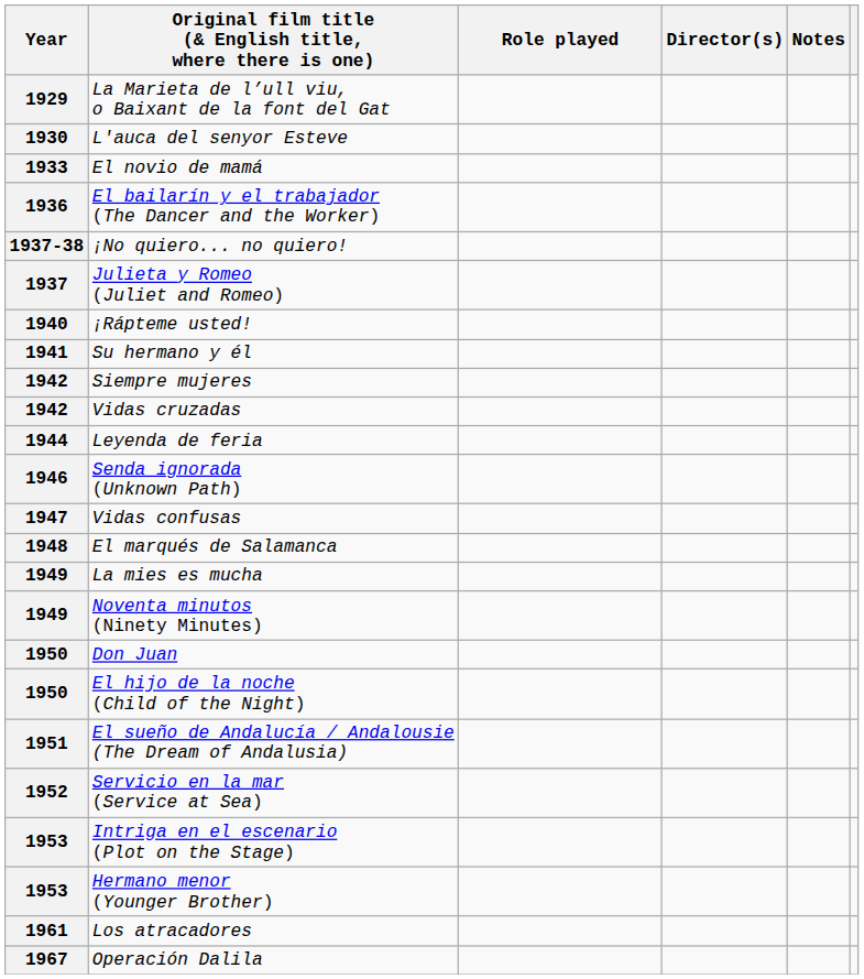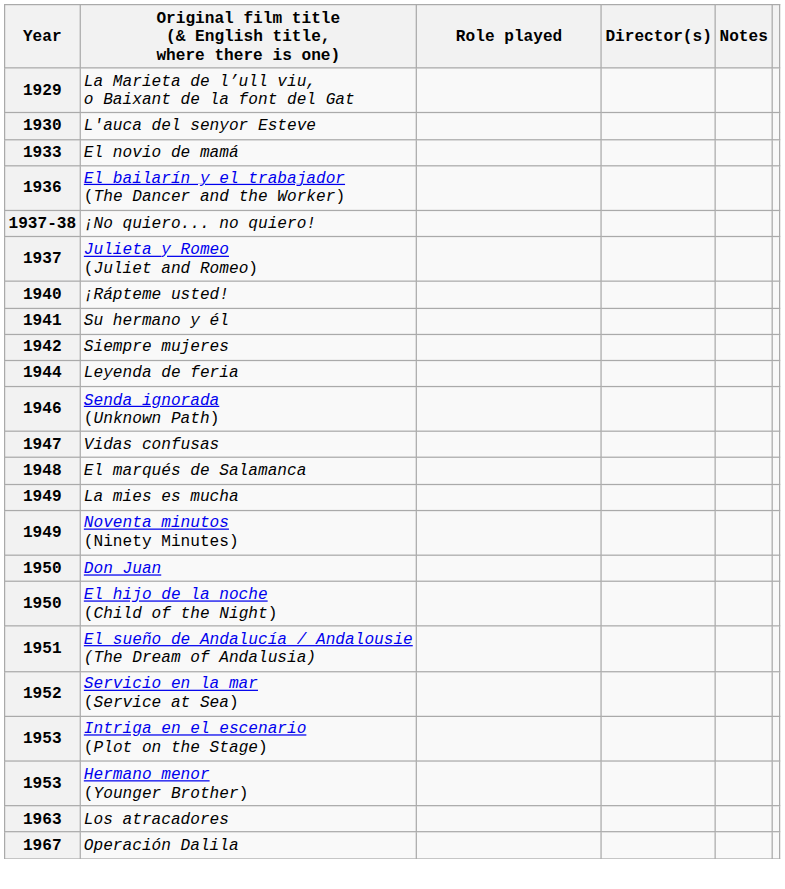- row: 1942 | Vidas cruzadas
Los atracadores | Year: 1961 -> 1963
